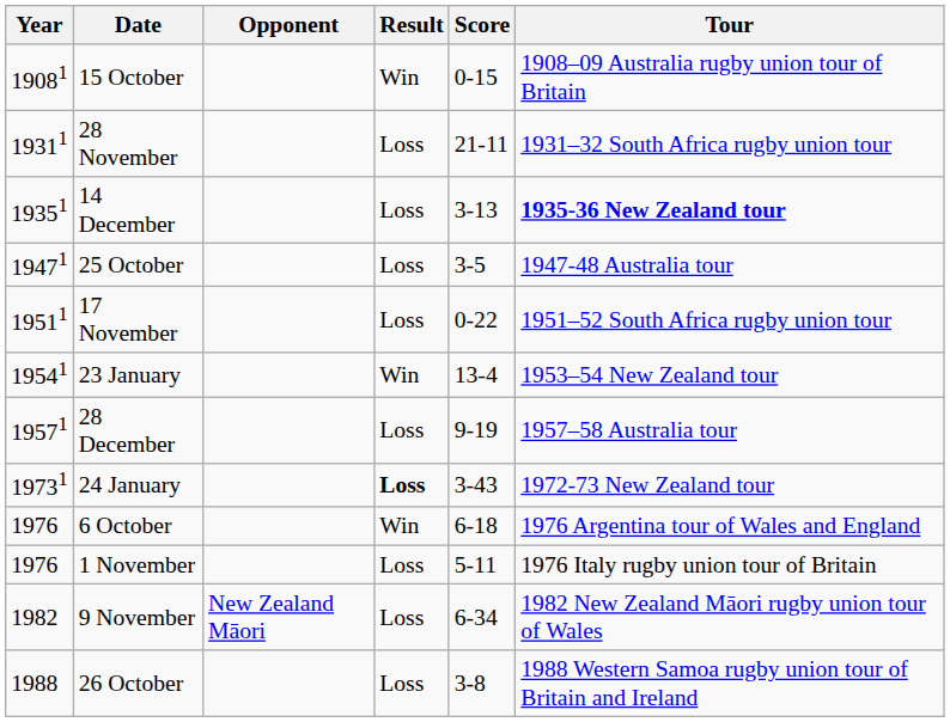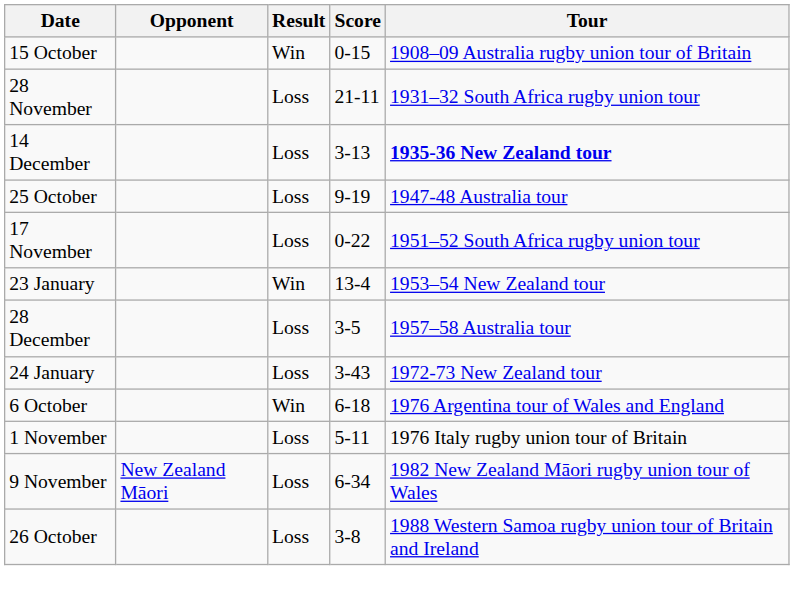- column: Year | 19081 | 19311 | 19351 | 19471 | 19511 | 19541 | 19571 | 19731 | 1976 | 1976 | 1982 | 1988
25 October | Score: 3-5 -> 9-19
28 December | Score: 9-19 -> 3-5
24 January | Result: bold -> normal
